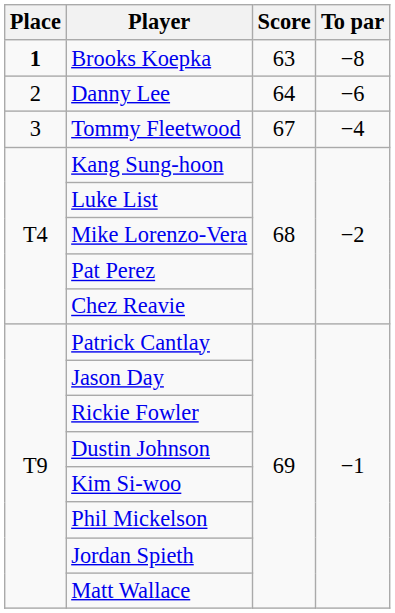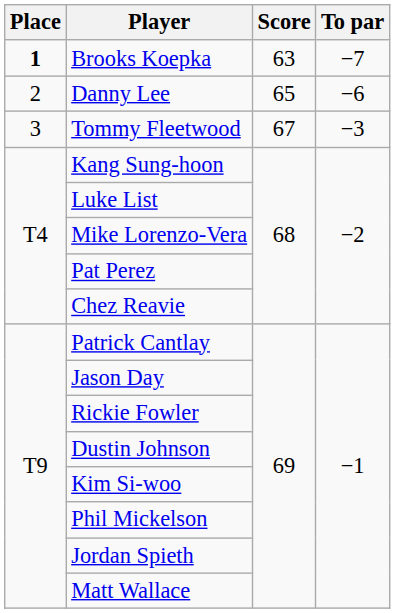Brooks Koepka | To par: −8 -> −7
Danny Lee | Score: 64 -> 65
Tommy Fleetwood | To par: −4 -> −3
